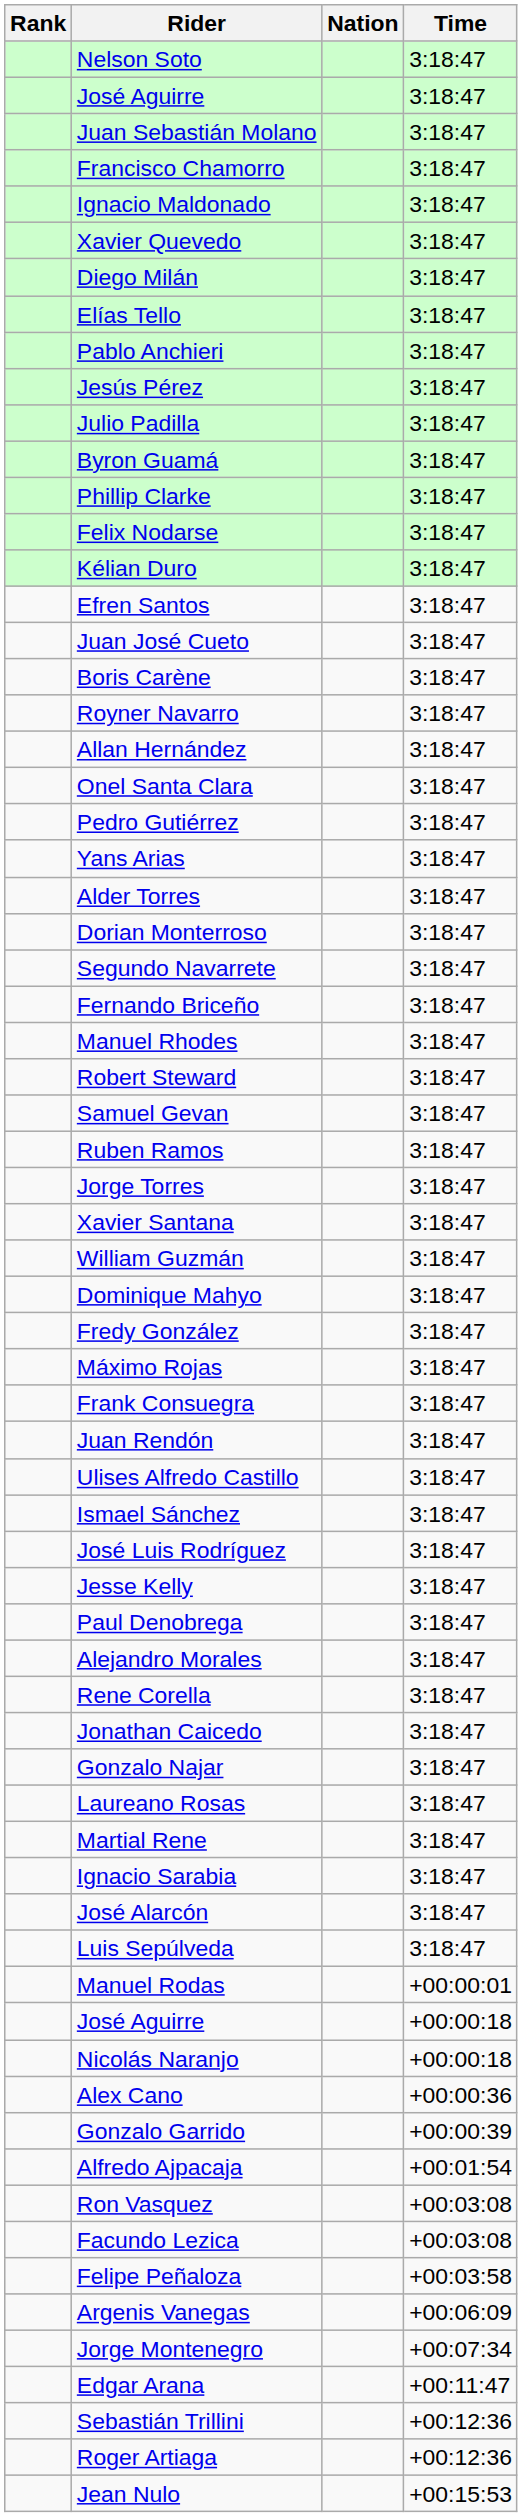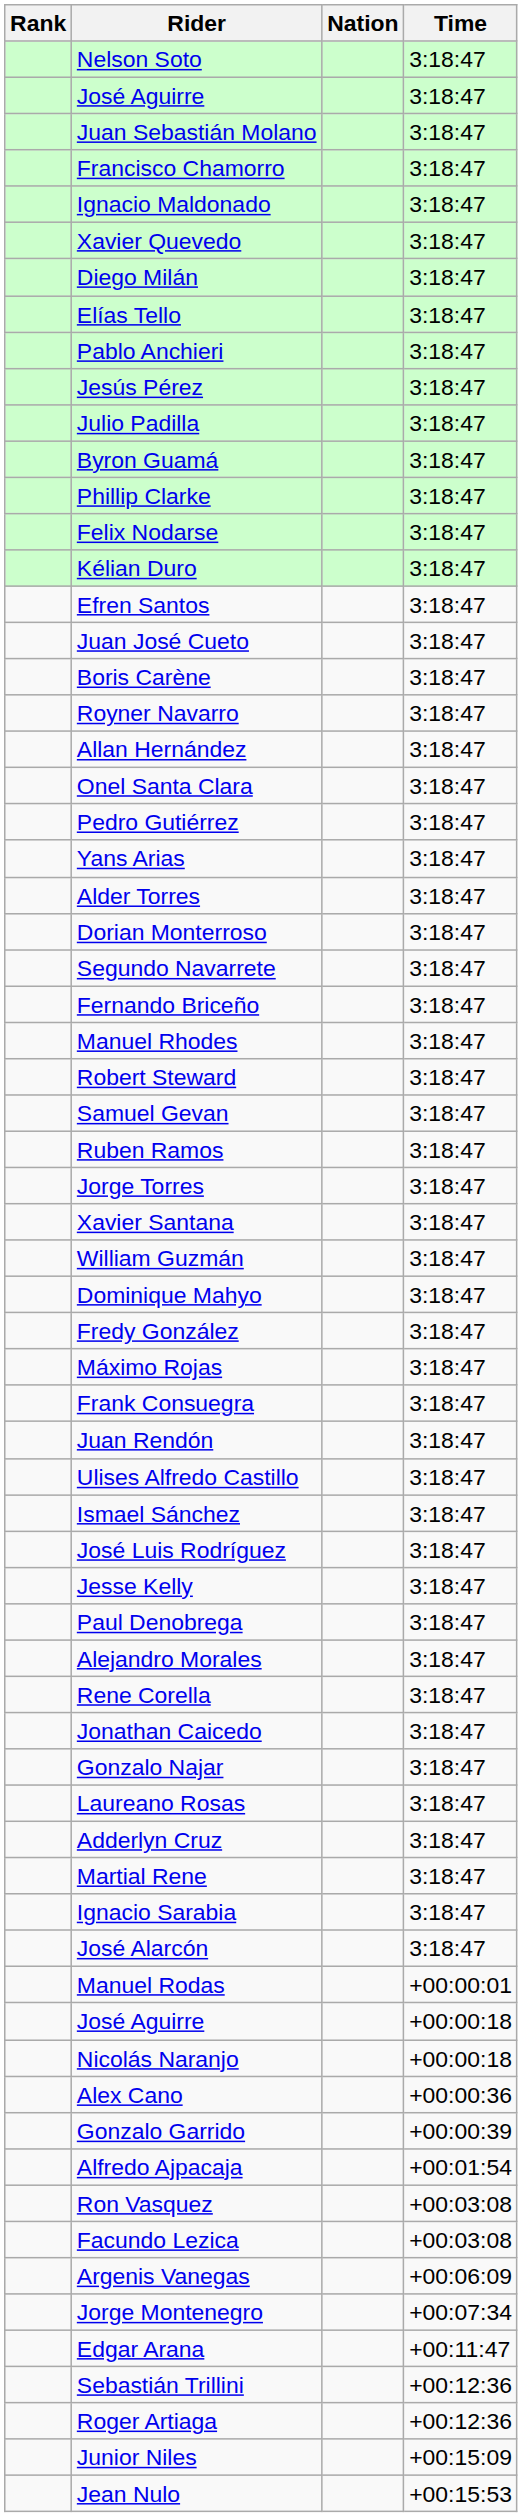+ row: Adderlyn Cruz | 3:18:47
- row: Luis Sepúlveda | 3:18:47
- row: Felipe Peñaloza | +00:03:58
+ row: Junior Niles | +00:15:09
